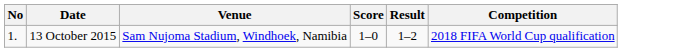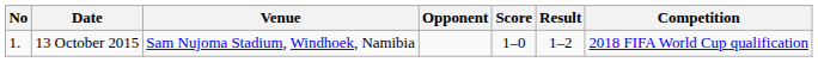+ column: Opponent
